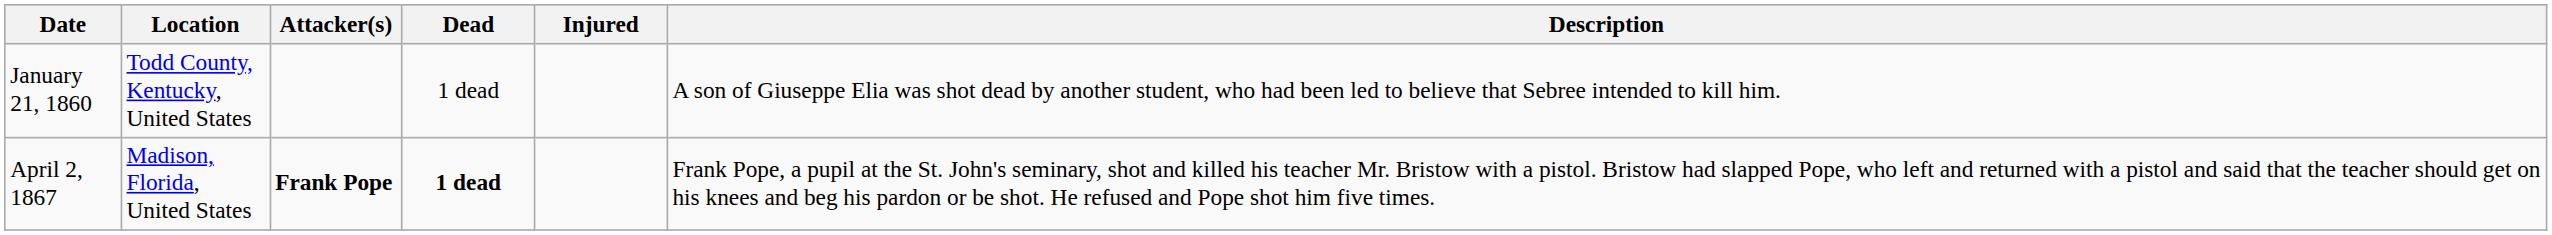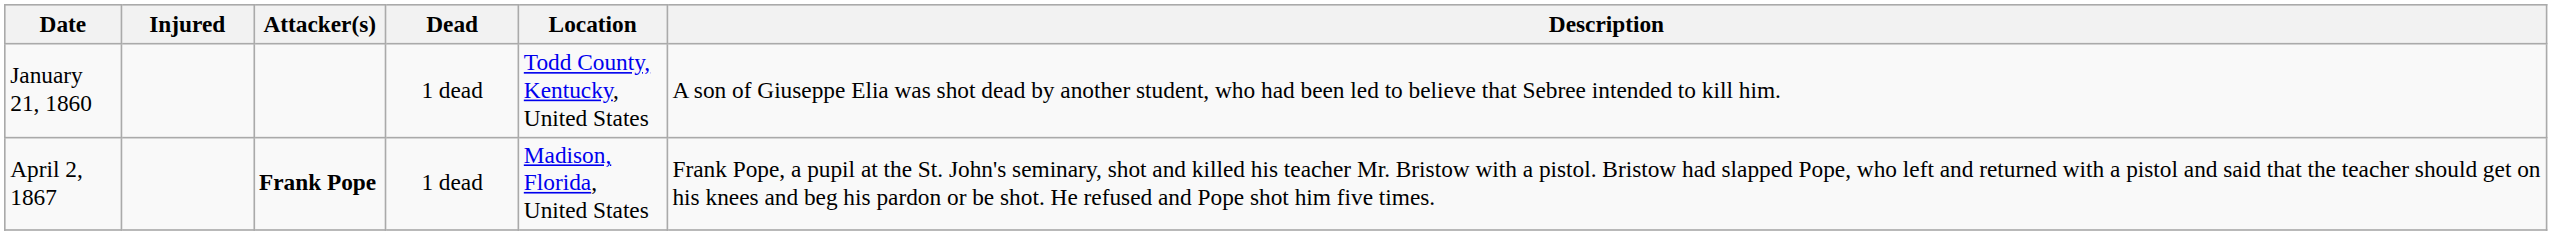columns swapped: Location <-> Injured
April 2, 1867 | Dead: bold -> normal
